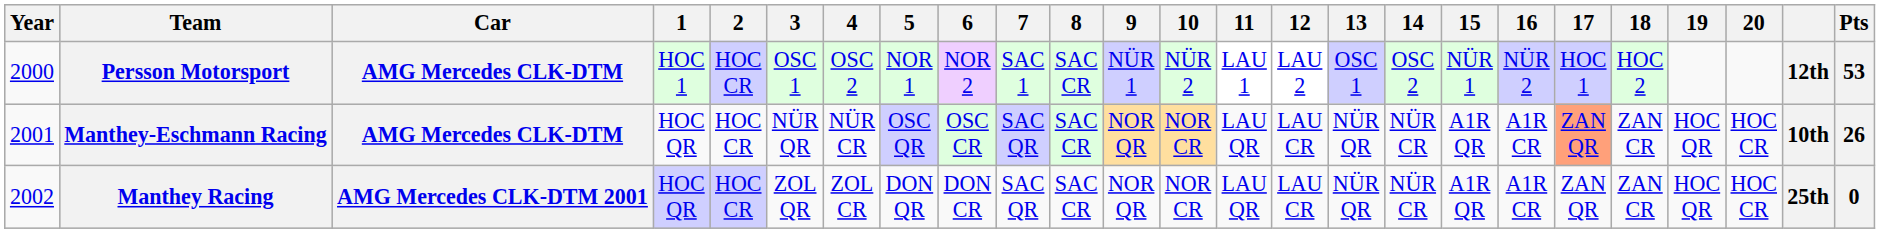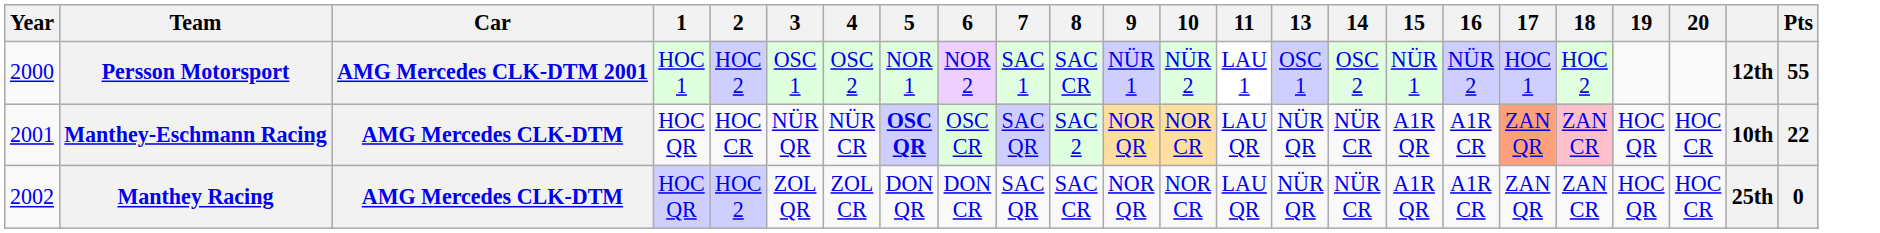- column: 12 | LAU 2 | LAU CR | LAU CR
Persson Motorsport | Car: AMG Mercedes CLK-DTM -> AMG Mercedes CLK-DTM 2001
Persson Motorsport | 2: HOC CR -> HOC 2
Persson Motorsport | Pts: 53 -> 55
Manthey-Eschmann Racing | 5: normal -> bold
Manthey-Eschmann Racing | 8: SAC CR -> SAC 2
Manthey-Eschmann Racing | 18: no background -> pink background
Manthey-Eschmann Racing | Pts: 26 -> 22
Manthey Racing | Car: AMG Mercedes CLK-DTM 2001 -> AMG Mercedes CLK-DTM
Manthey Racing | 2: HOC CR -> HOC 2
